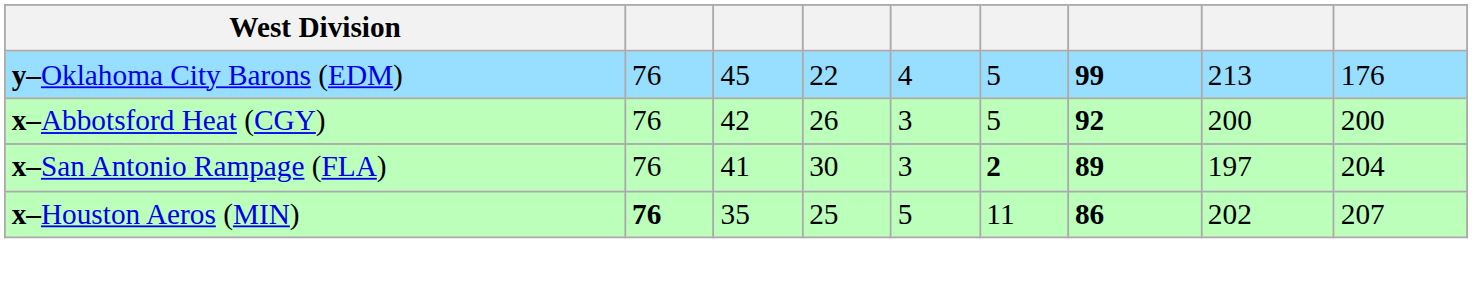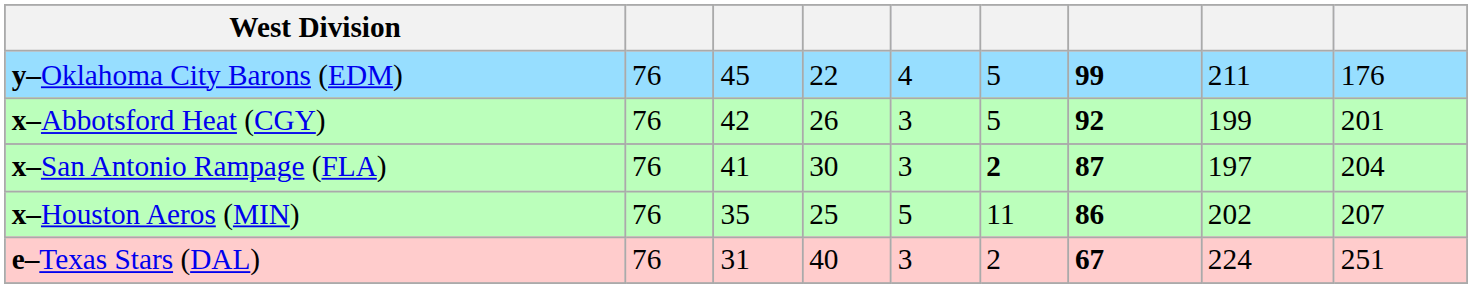y–Oklahoma City Barons (EDM) | column 8: 213 -> 211
x–Abbotsford Heat (CGY) | column 8: 200 -> 199
x–Abbotsford Heat (CGY) | column 9: 200 -> 201
x–San Antonio Rampage (FLA) | column 7: 89 -> 87
x–Houston Aeros (MIN) | column 2: bold -> normal
+ row: e–Texas Stars (DAL) | 76 | 31 | 40 | 3 | 2 | 67 | 224 | 251
